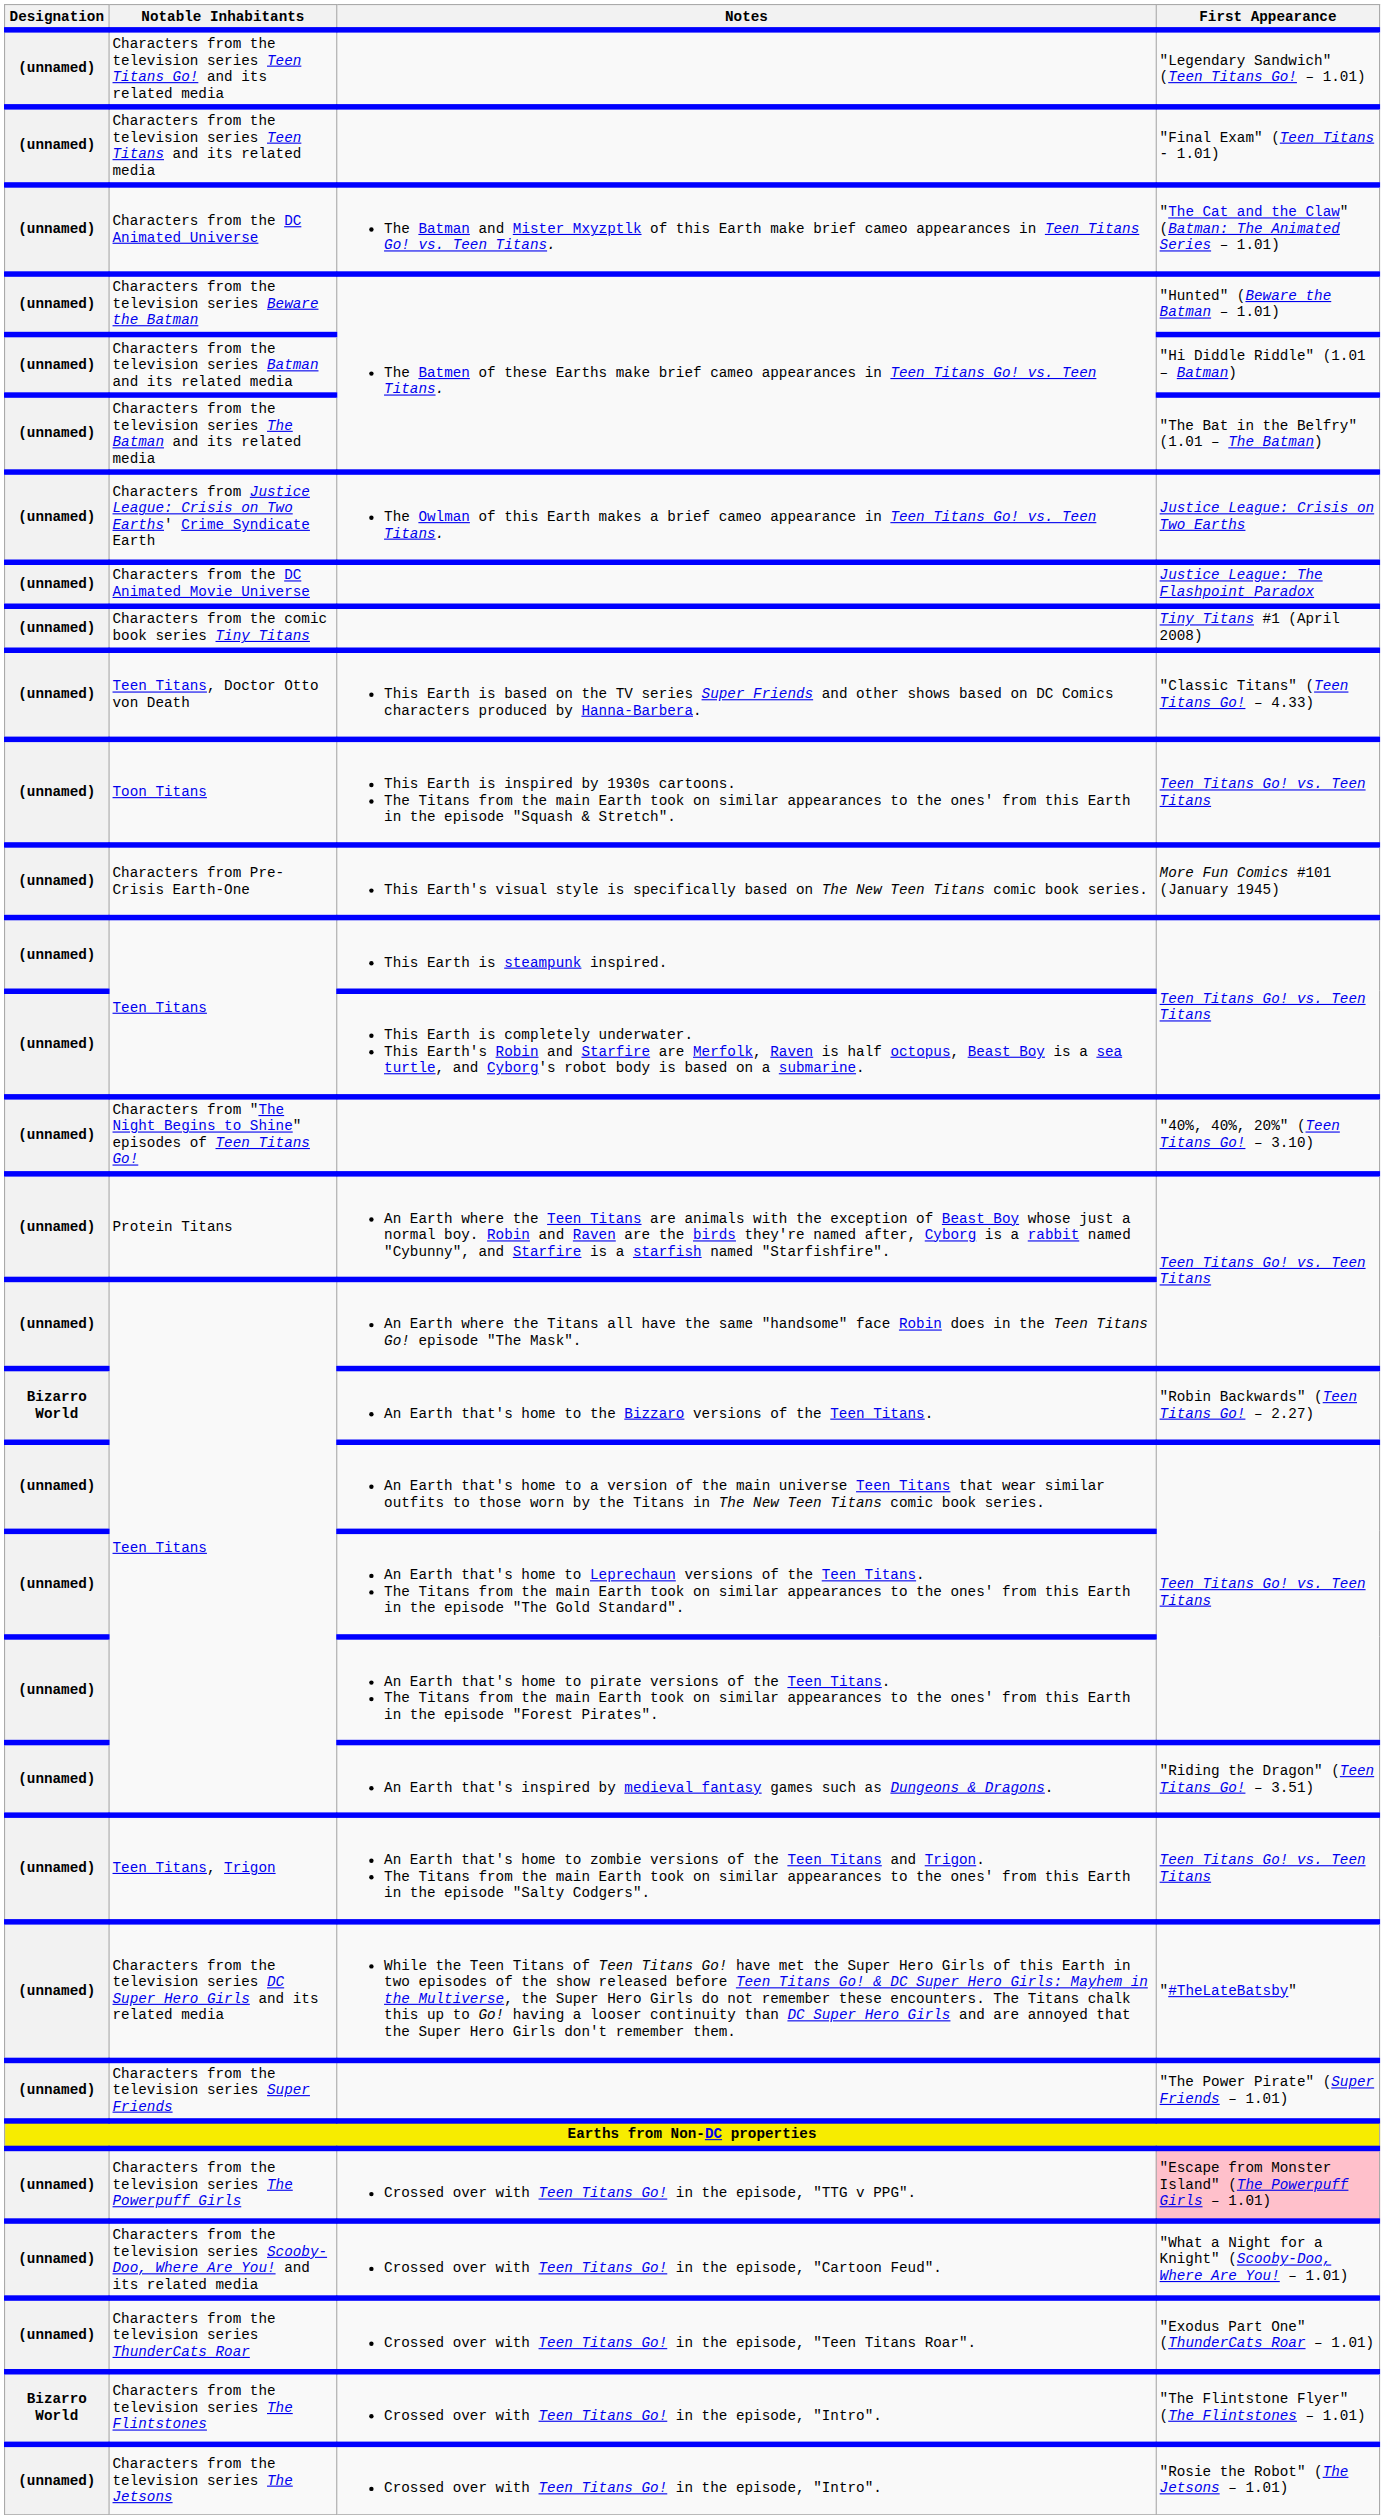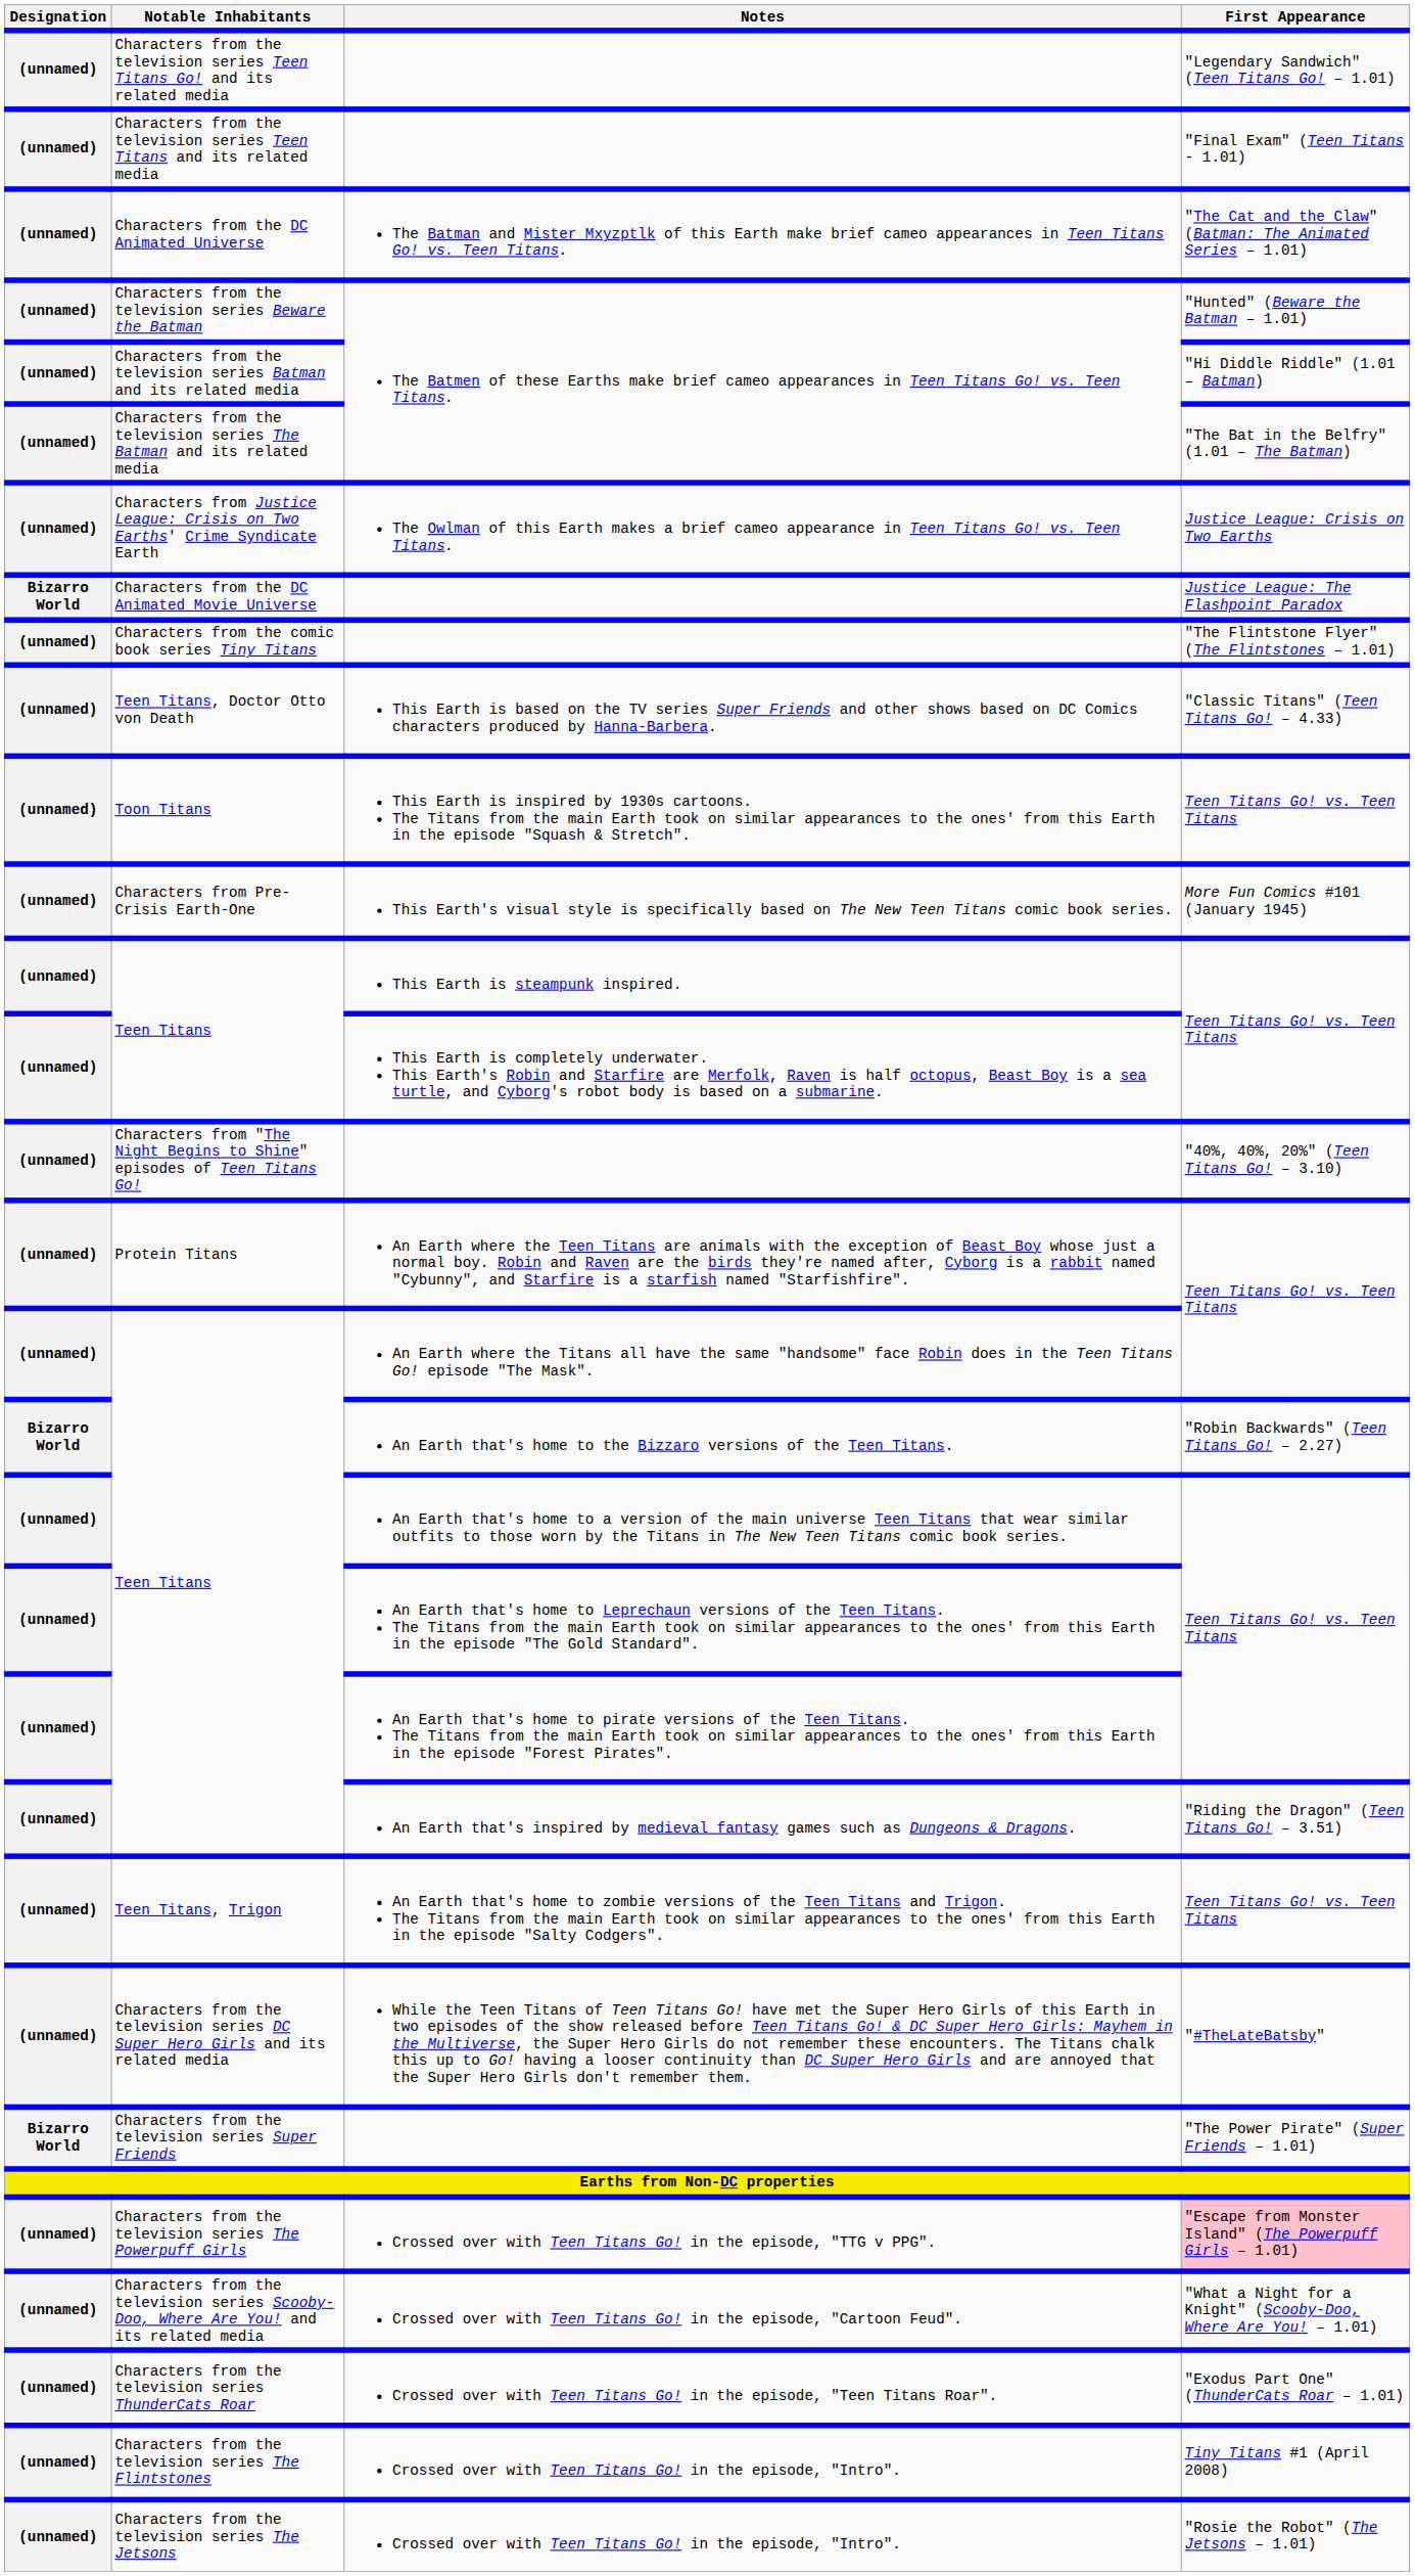Characters from the DC Animated Movie Universe | Designation: (unnamed) -> Bizarro World
Characters from the comic book series Tiny Titans | First Appearance: Tiny Titans #1 (April 2008) -> "The Flintstone Flyer" (The Flintstones – 1.01)
Characters from the television series Super Friends | Designation: (unnamed) -> Bizarro World
Characters from the television series The Flintstones | Designation: Bizarro World -> (unnamed)
Characters from the television series The Flintstones | First Appearance: "The Flintstone Flyer" (The Flintstones – 1.01) -> Tiny Titans #1 (April 2008)
